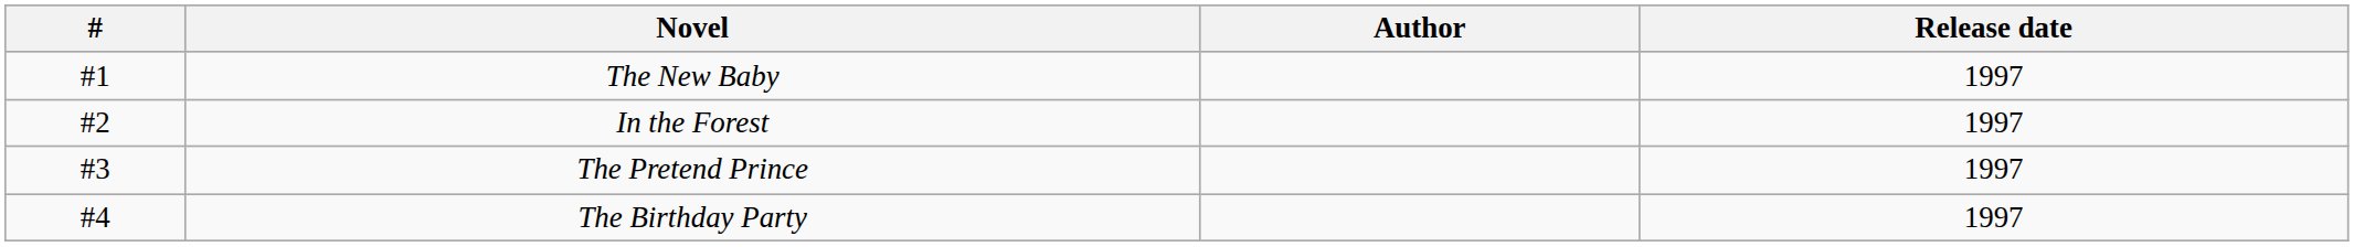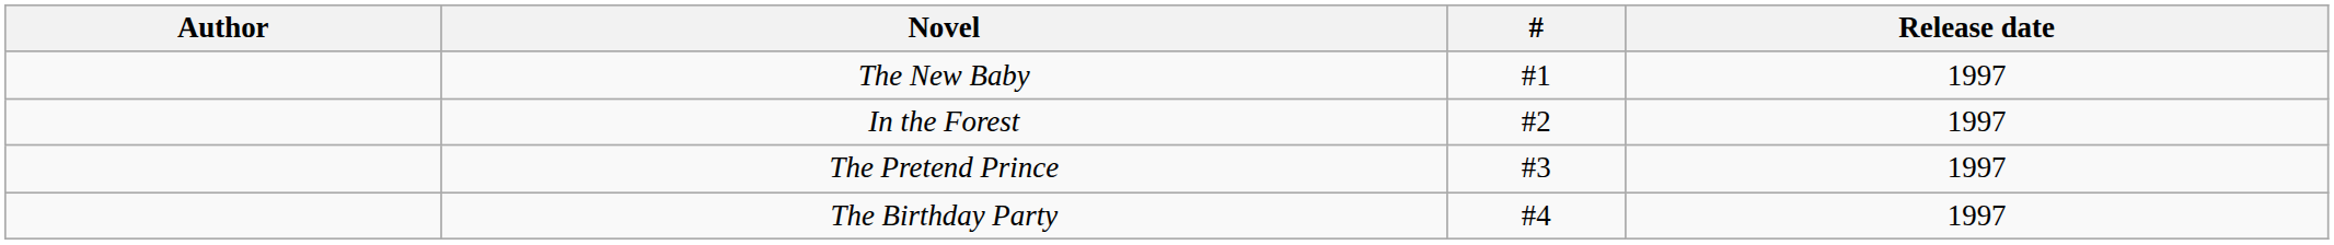columns swapped: # <-> Author
